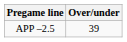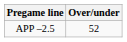APP –2.5 | Over/under: 39 -> 52
